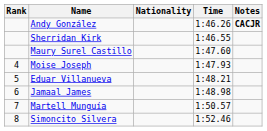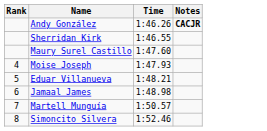- column: Nationality
